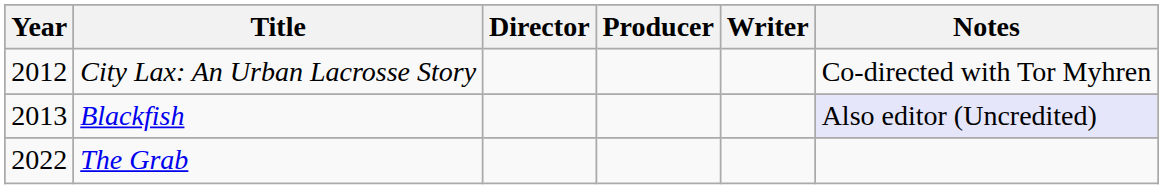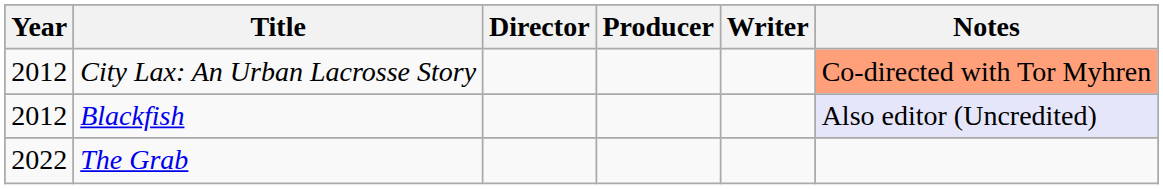City Lax: An Urban Lacrosse Story | Notes: no background -> lightsalmon background
Blackfish | Year: 2013 -> 2012
